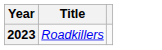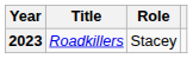+ column: Role | Stacey
